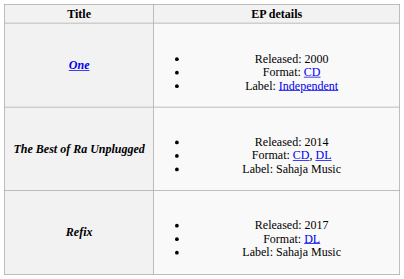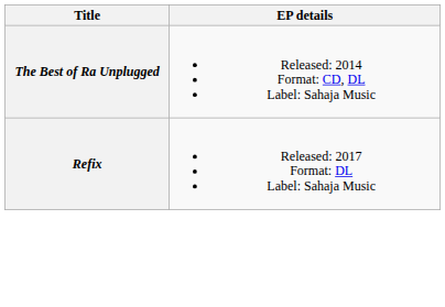- row: One | Released: 2000 Format: CD Label: Independent
